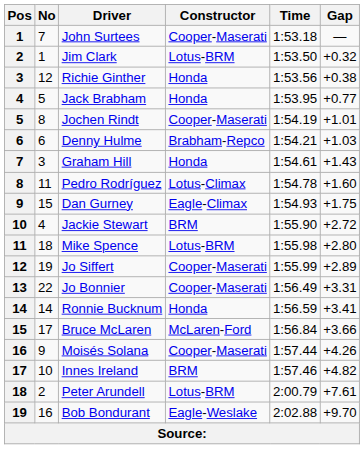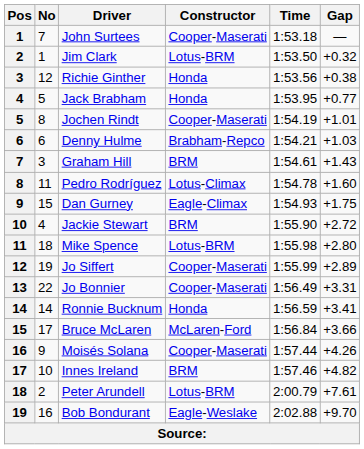Graham Hill | Constructor: Honda -> BRM
